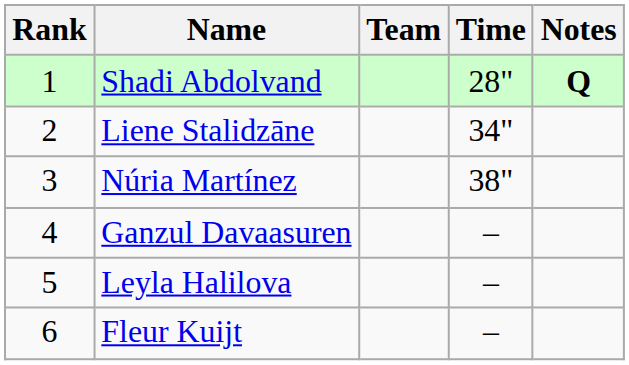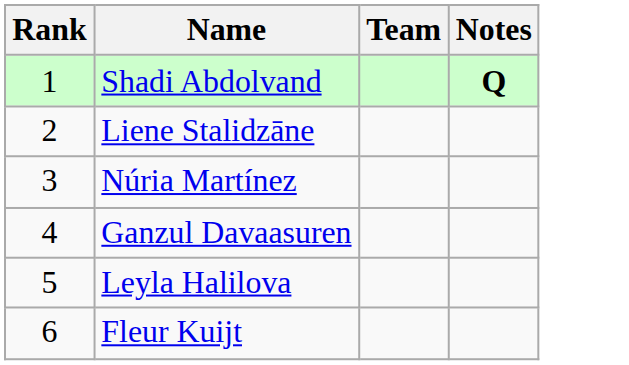- column: Time | 28" | 34" | 38" | – | – | –
